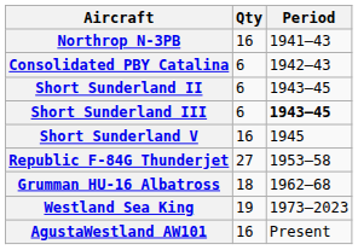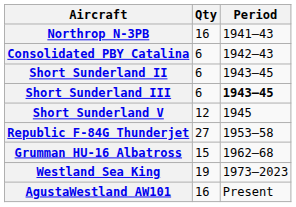Short Sunderland V | Qty: 16 -> 12
Grumman HU-16 Albatross | Qty: 18 -> 15
